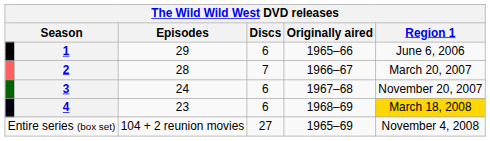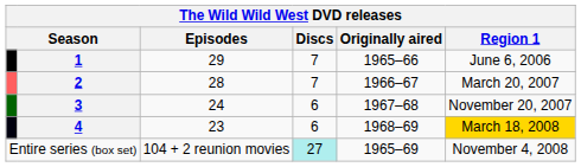1 | Discs: 6 -> 7
Entire series (box set) | Discs: no background -> paleturquoise background
